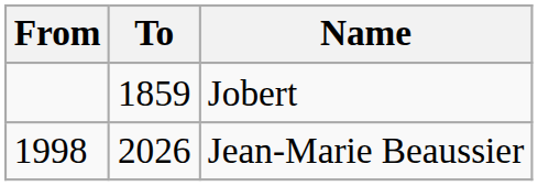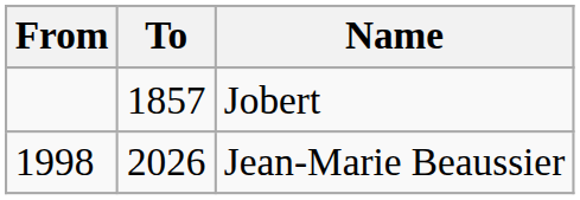Jobert | To: 1859 -> 1857
